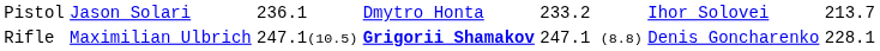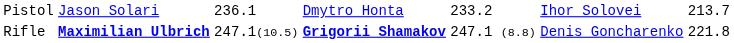Rifle | column 2: normal -> bold
Rifle | column 7: 228.1 -> 221.8
